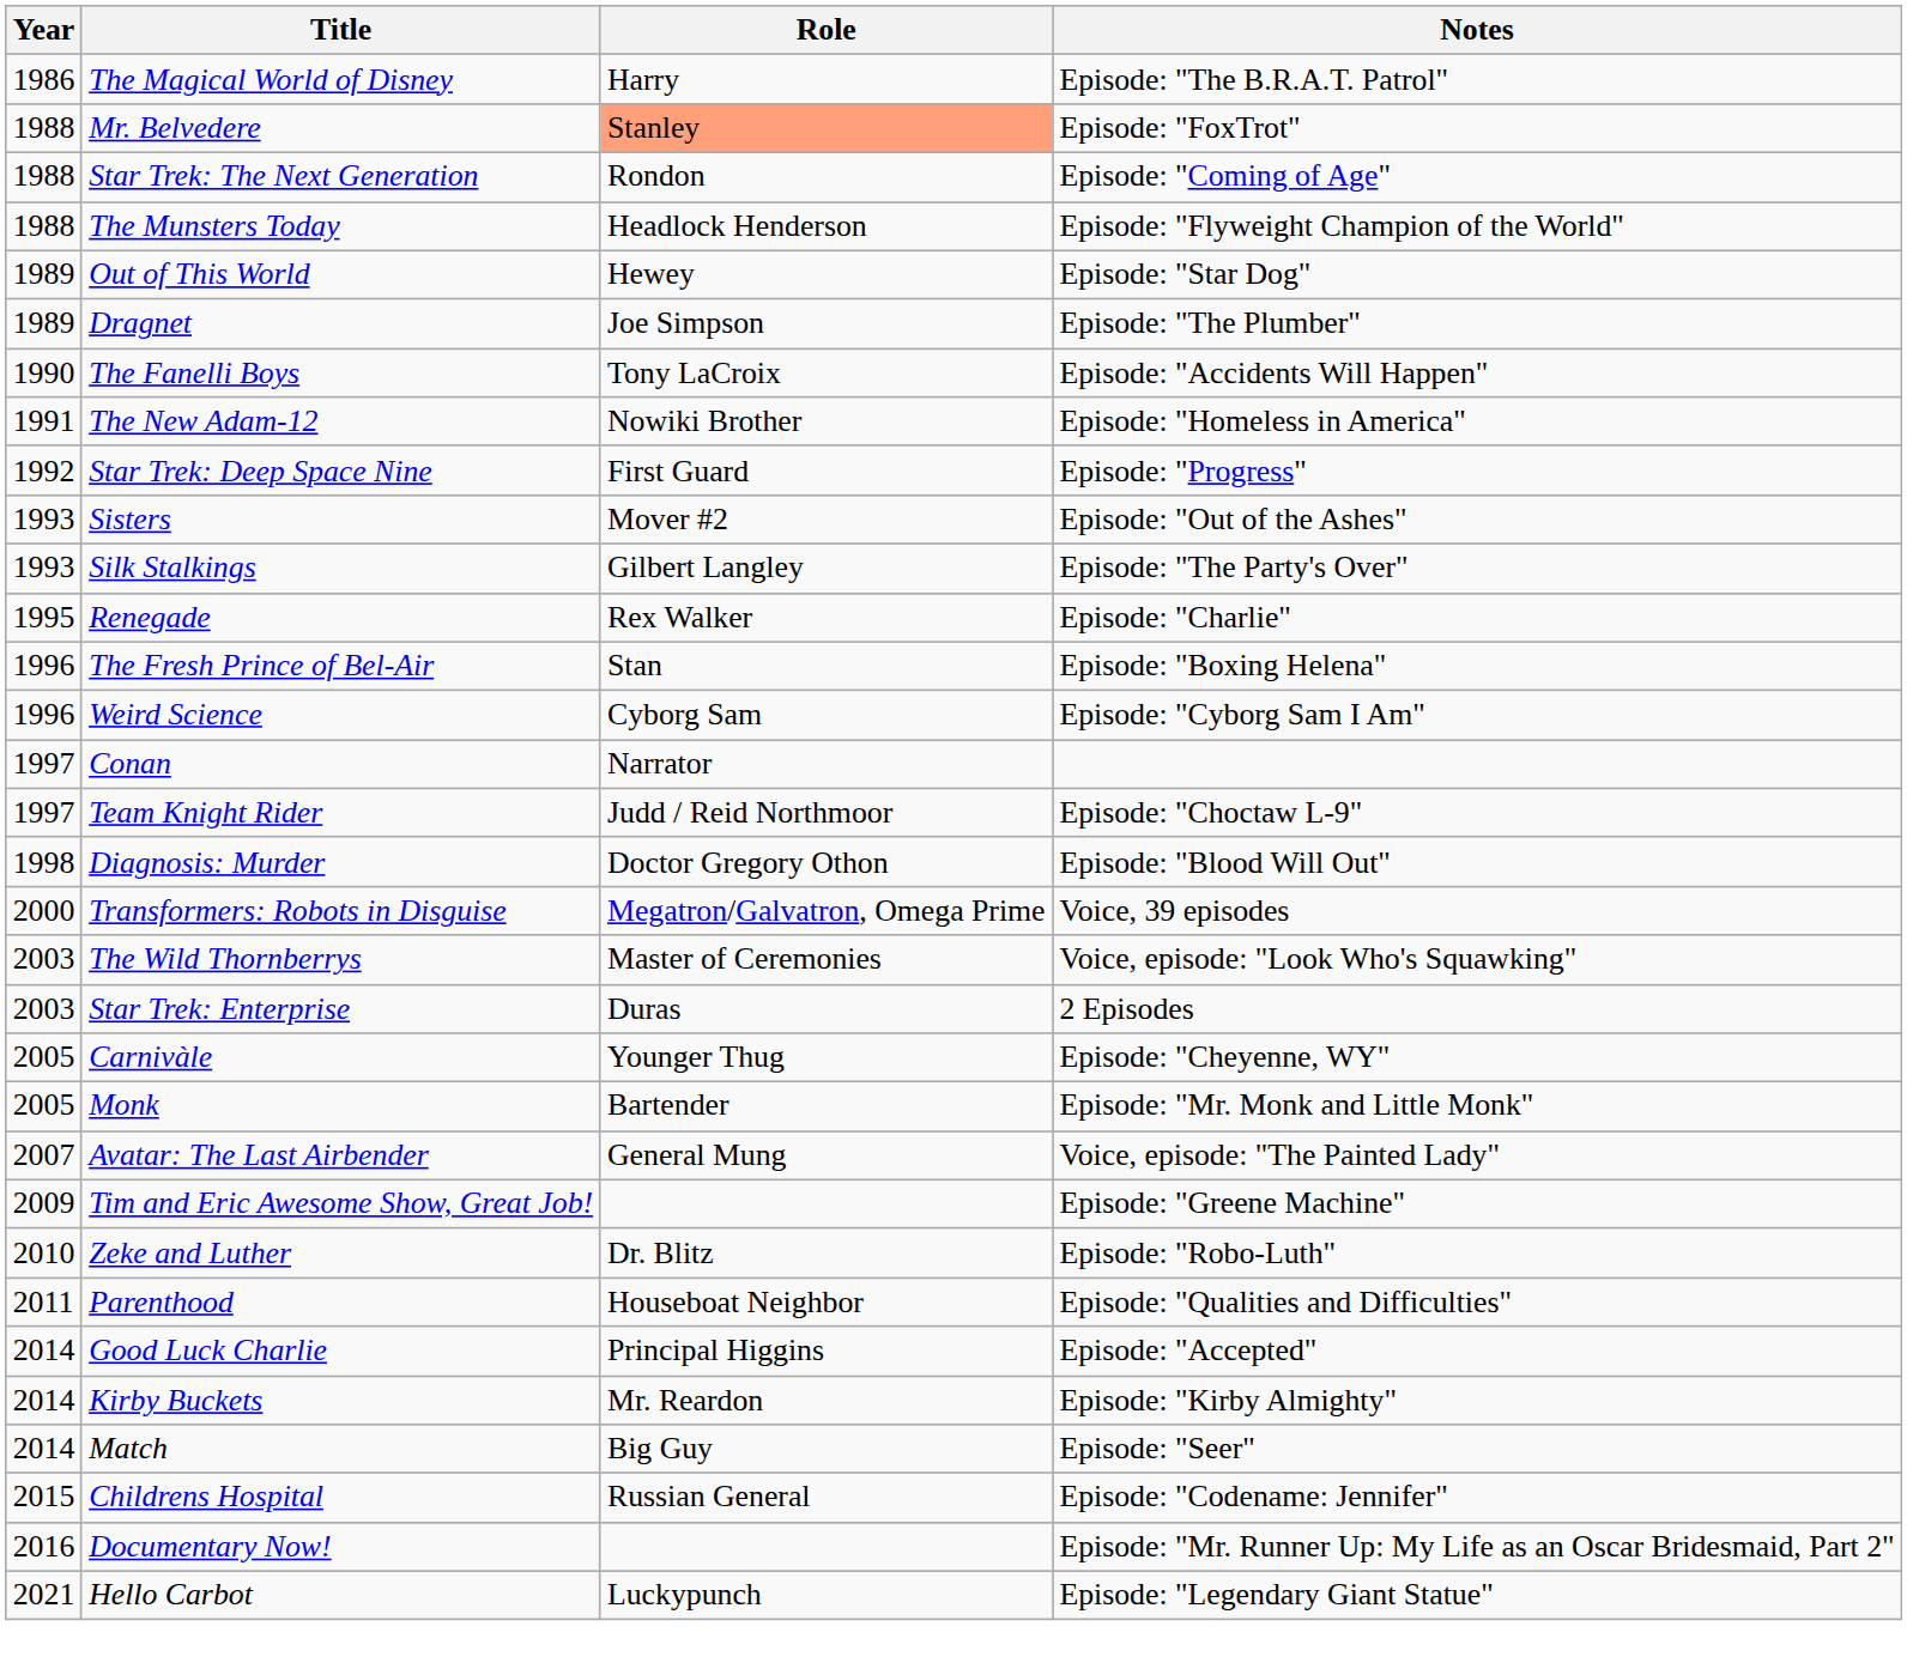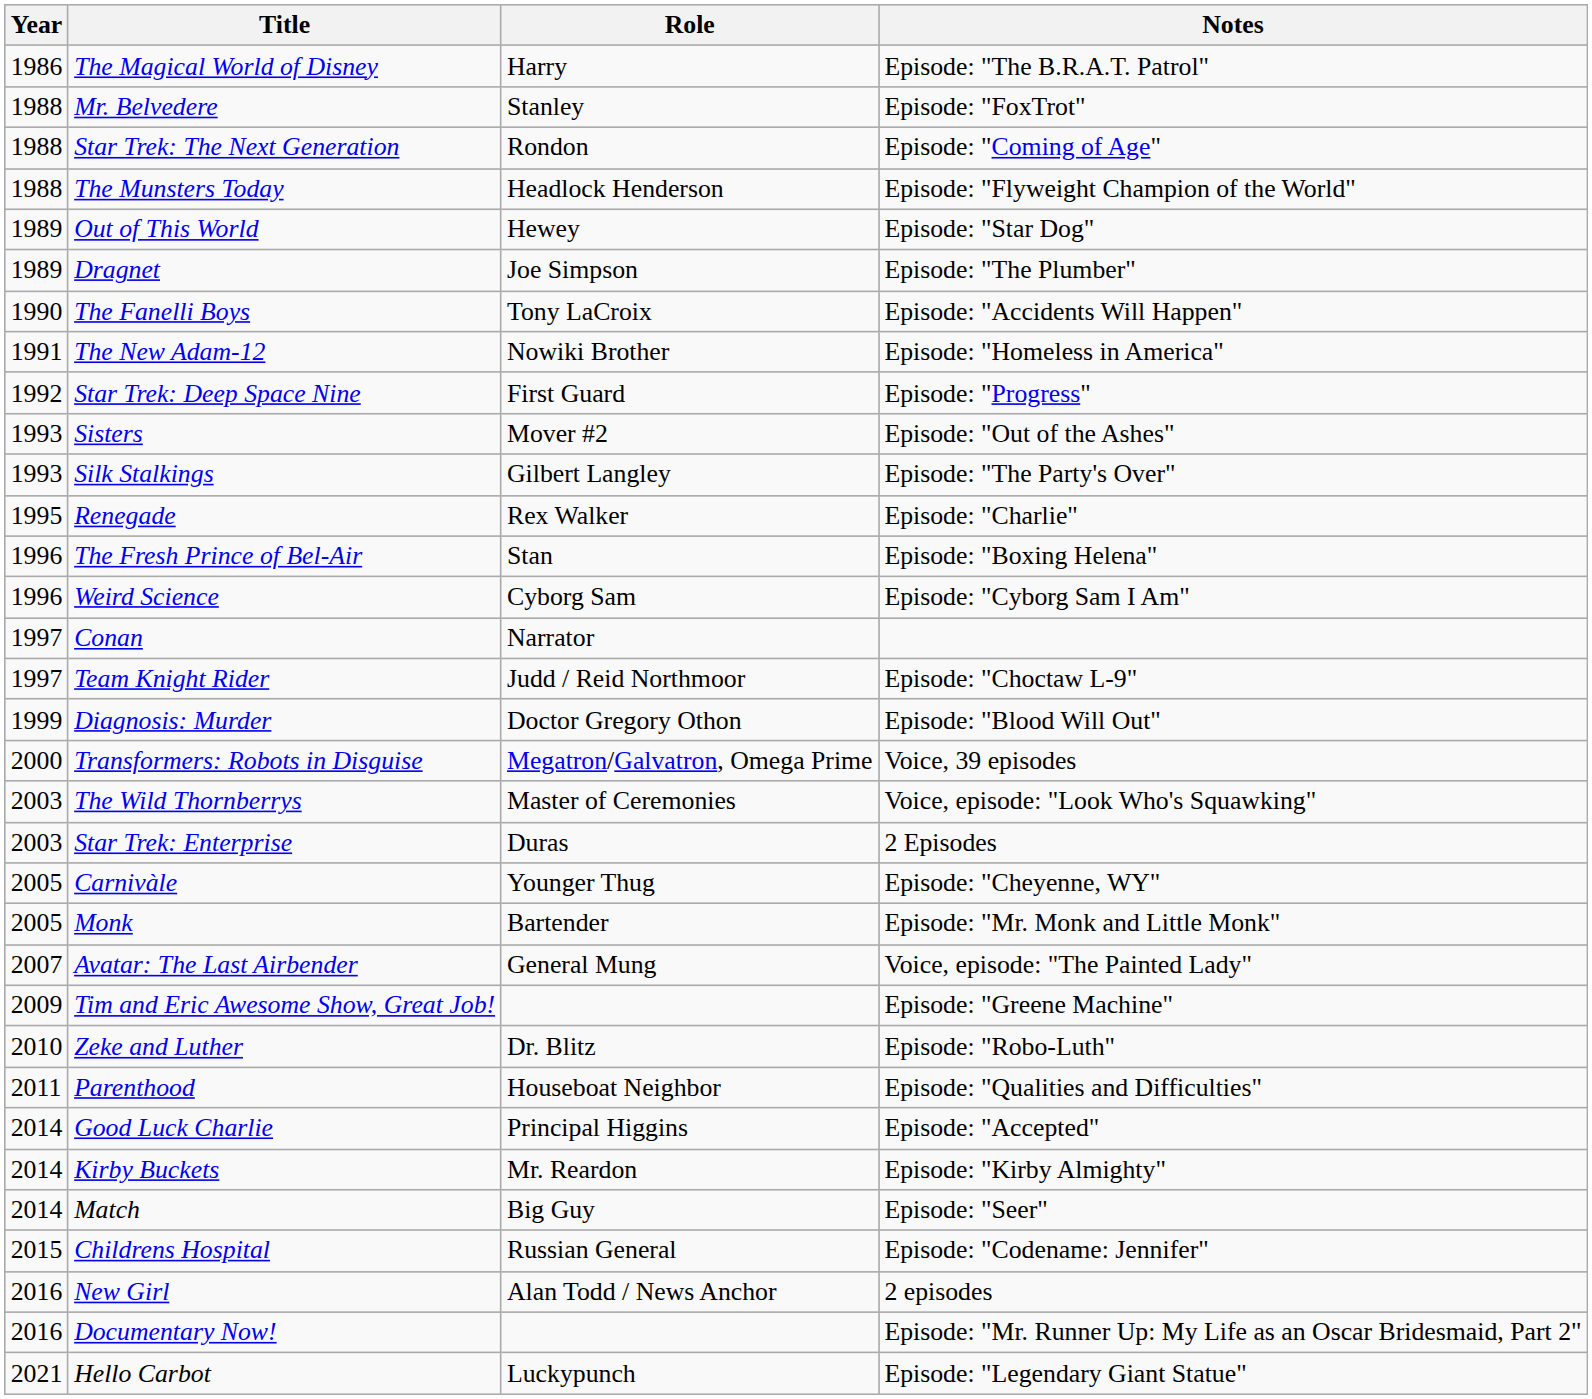Mr. Belvedere | Role: lightsalmon background -> no background
Diagnosis: Murder | Year: 1998 -> 1999
+ row: 2016 | New Girl | Alan Todd / News Anchor | 2 episodes
